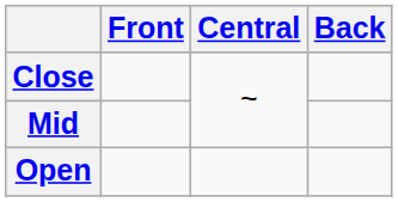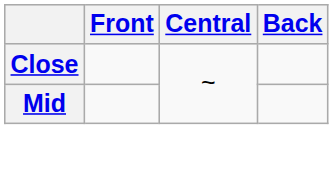- row: Open
